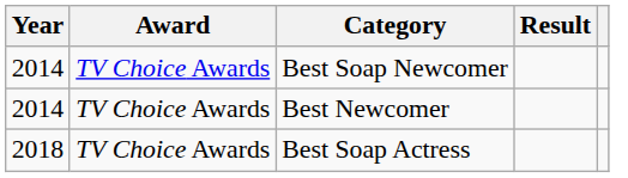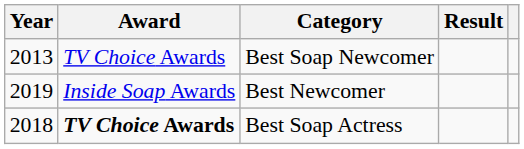Best Soap Newcomer | Year: 2014 -> 2013
Best Newcomer | Year: 2014 -> 2019
Best Newcomer | Award: TV Choice Awards -> Inside Soap Awards
Best Soap Actress | Award: normal -> bold
